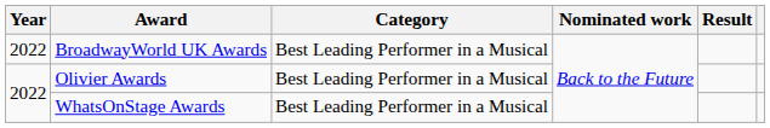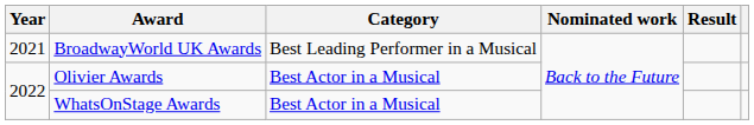BroadwayWorld UK Awards | Year: 2022 -> 2021
Olivier Awards | Category: Best Leading Performer in a Musical -> Best Actor in a Musical
WhatsOnStage Awards | Category: Best Leading Performer in a Musical -> Best Actor in a Musical
